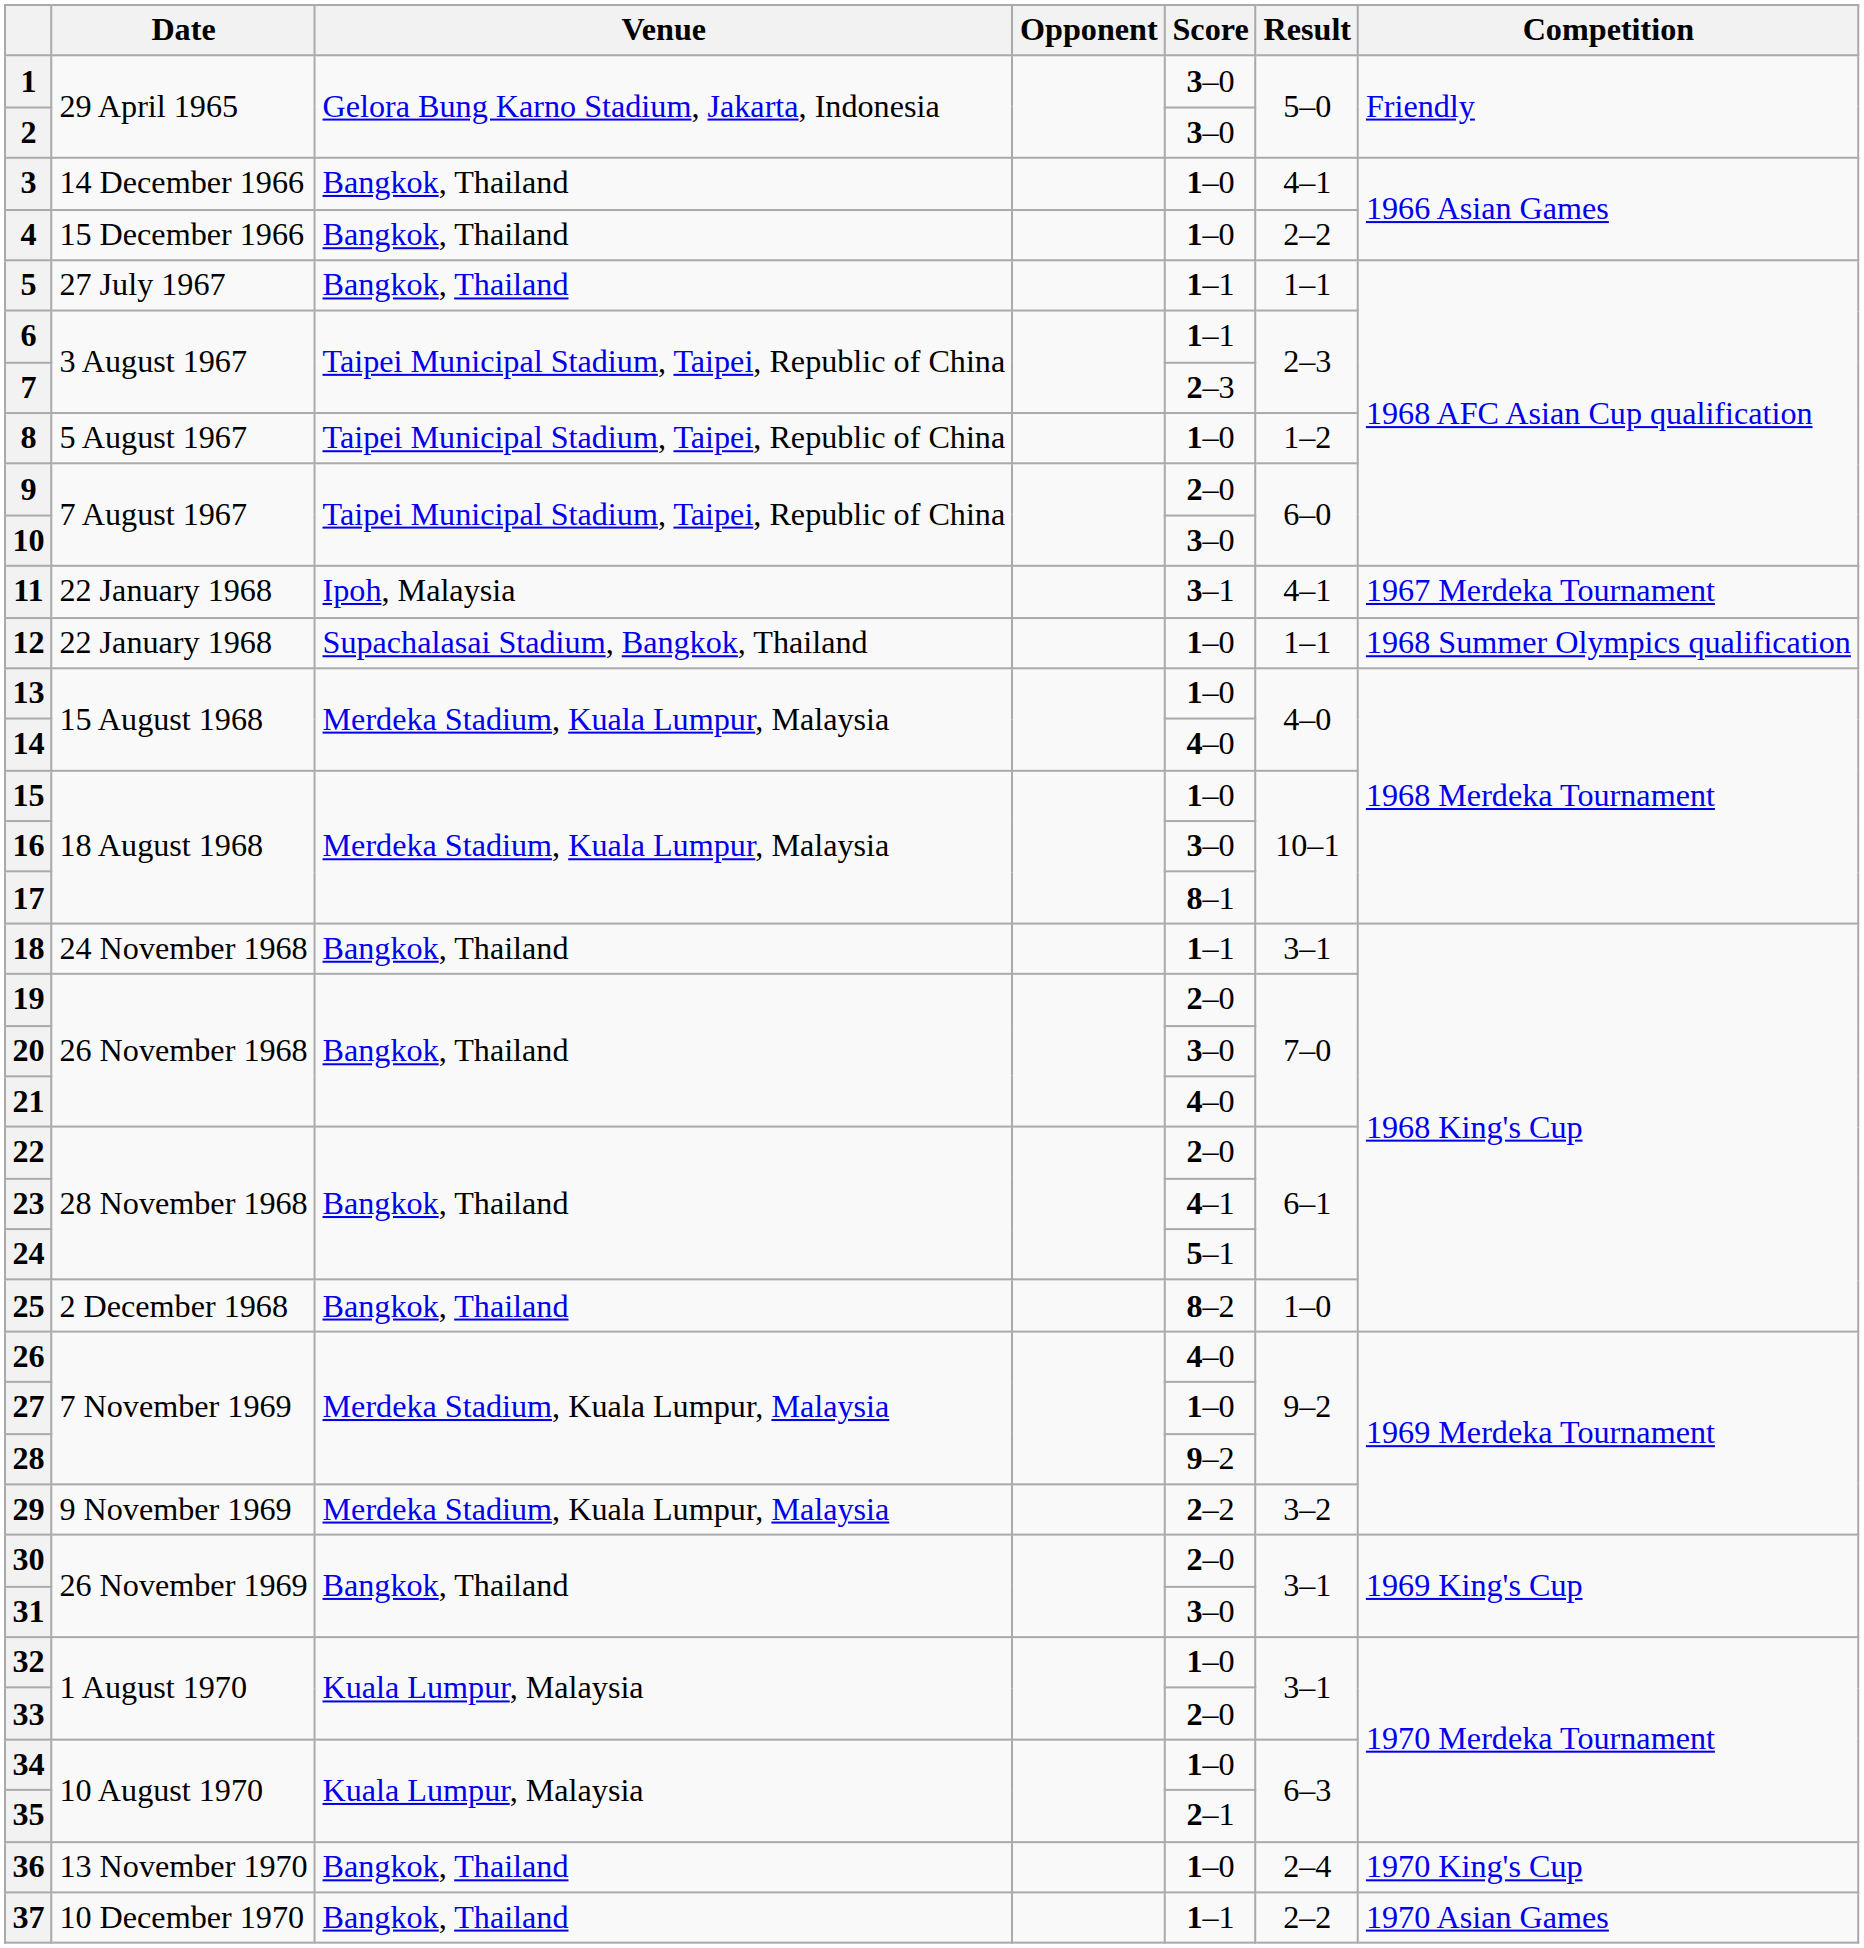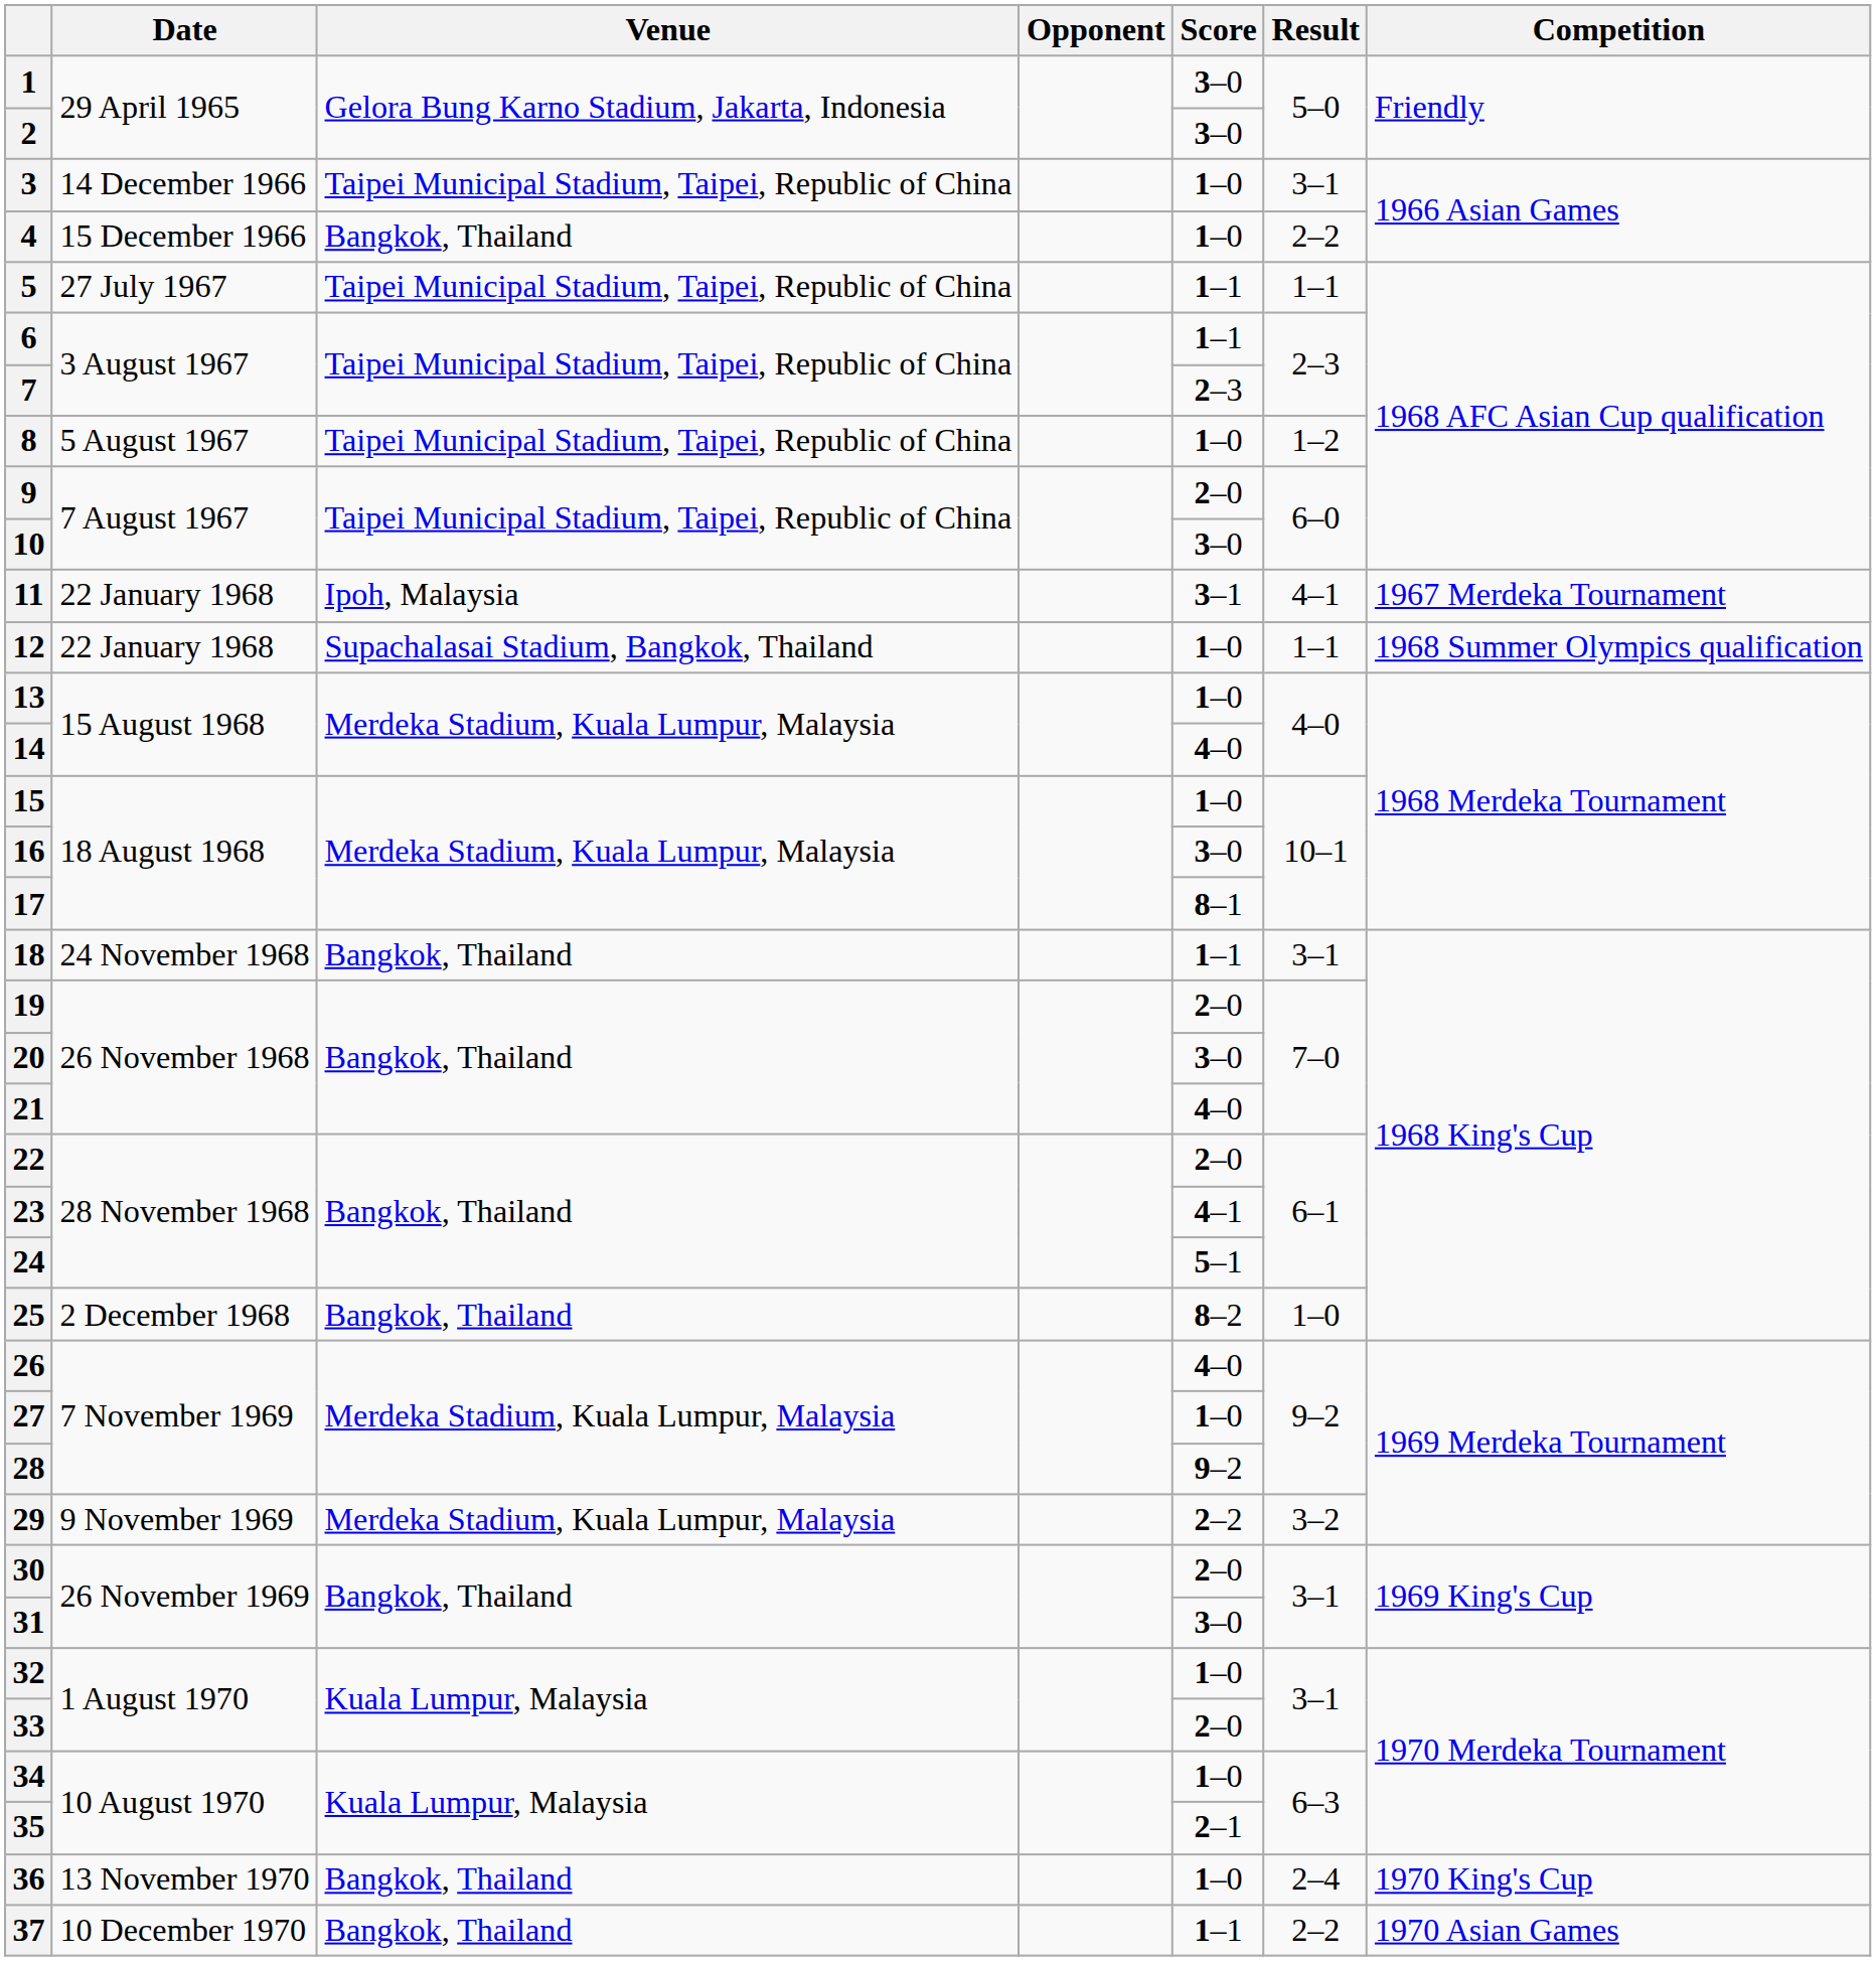3 | Venue: Bangkok, Thailand -> Taipei Municipal Stadium, Taipei, Republic of China
3 | Result: 4–1 -> 3–1
5 | Venue: Bangkok, Thailand -> Taipei Municipal Stadium, Taipei, Republic of China
